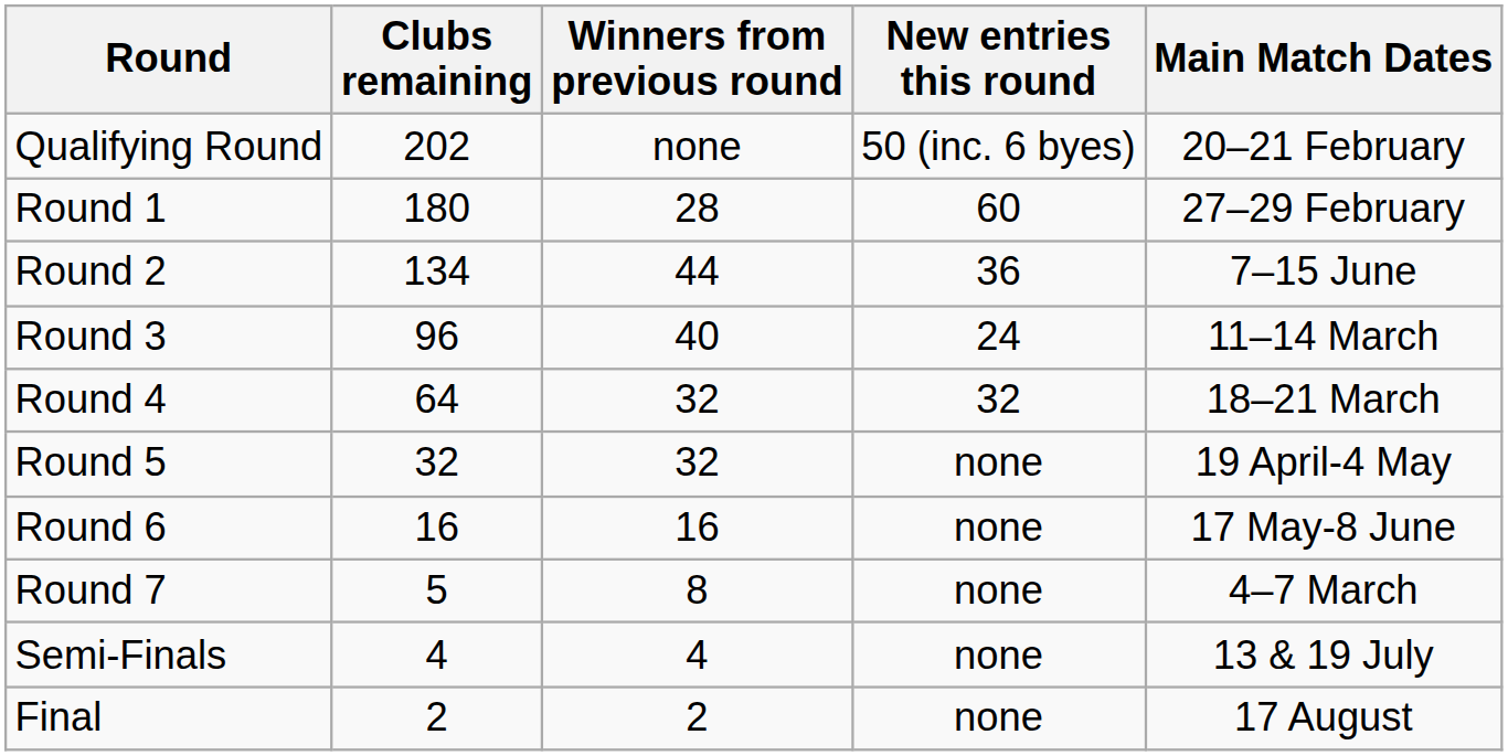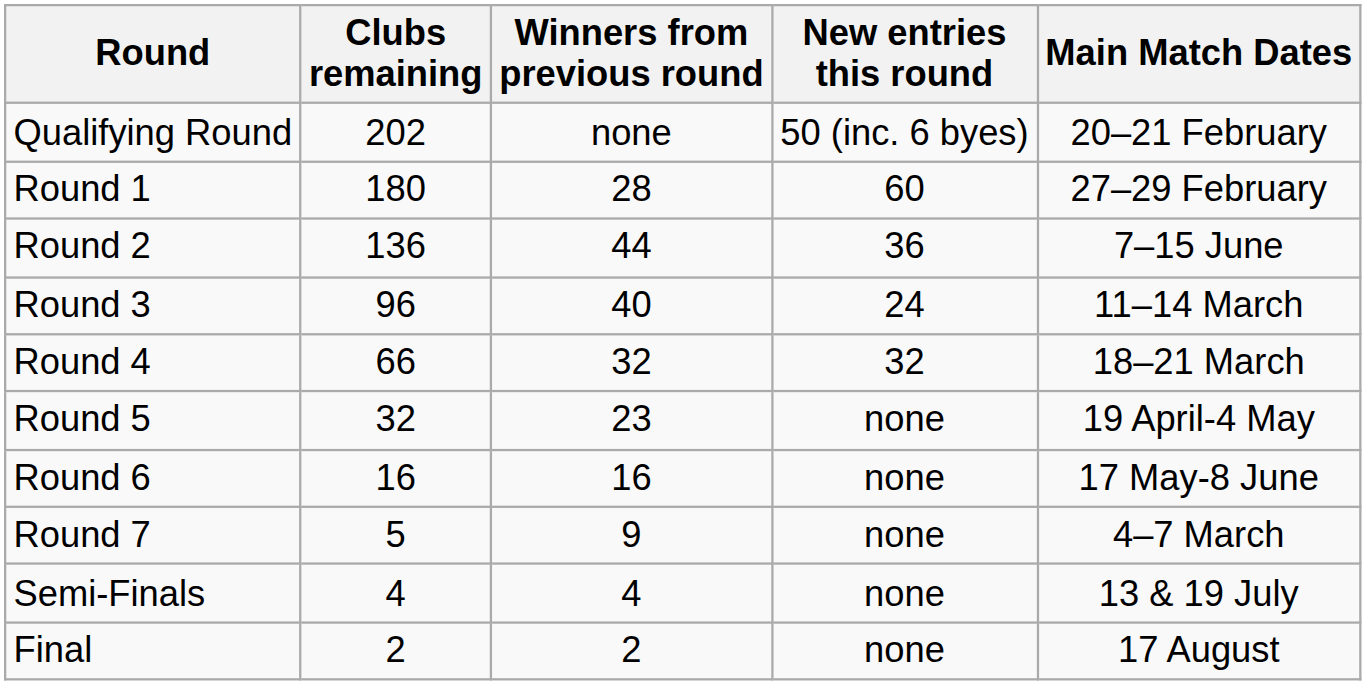Round 2 | Clubs remaining: 134 -> 136
Round 4 | Clubs remaining: 64 -> 66
Round 5 | Winners from previous round: 32 -> 23
Round 7 | Winners from previous round: 8 -> 9
